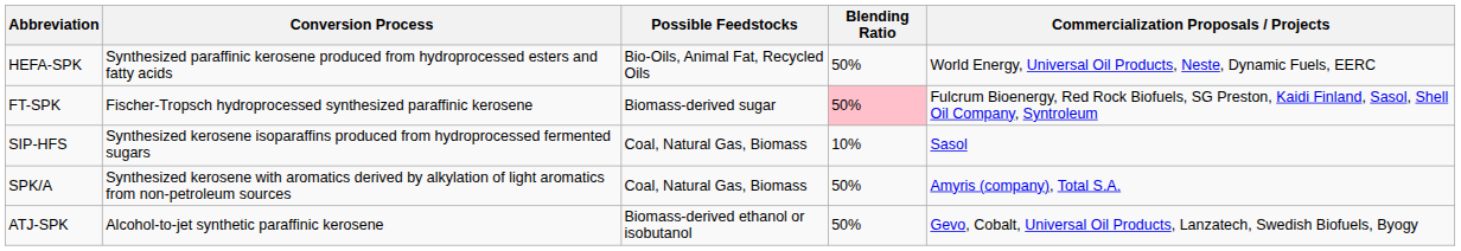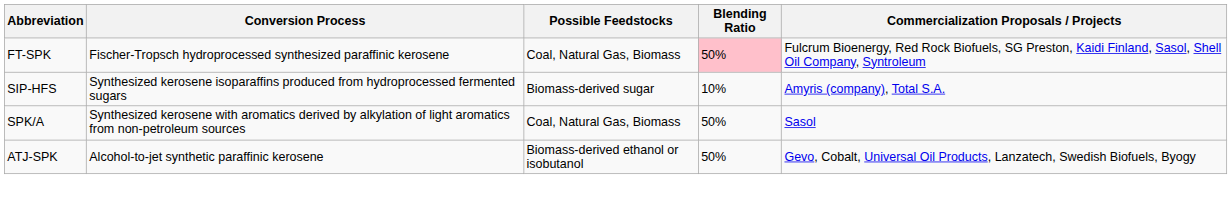- row: HEFA-SPK | Synthesized paraffinic kerosene produced from hydroprocessed esters and fatty acids | Bio-Oils, Animal Fat, Recycled Oils | 50% | World Energy, Universal Oil Products, Neste, Dynamic Fuels, EERC
FT-SPK | Possible Feedstocks: Biomass-derived sugar -> Coal, Natural Gas, Biomass
SIP-HFS | Possible Feedstocks: Coal, Natural Gas, Biomass -> Biomass-derived sugar
SIP-HFS | Commercialization Proposals / Projects: Sasol -> Amyris (company), Total S.A.
SPK/A | Commercialization Proposals / Projects: Amyris (company), Total S.A. -> Sasol
